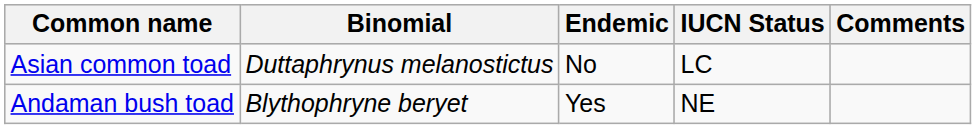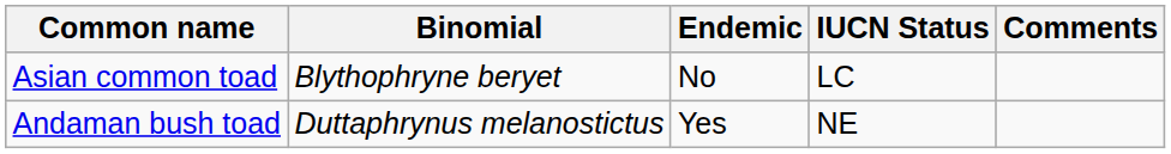Asian common toad | Binomial: Duttaphrynus melanostictus -> Blythophryne beryet
Andaman bush toad | Binomial: Blythophryne beryet -> Duttaphrynus melanostictus
